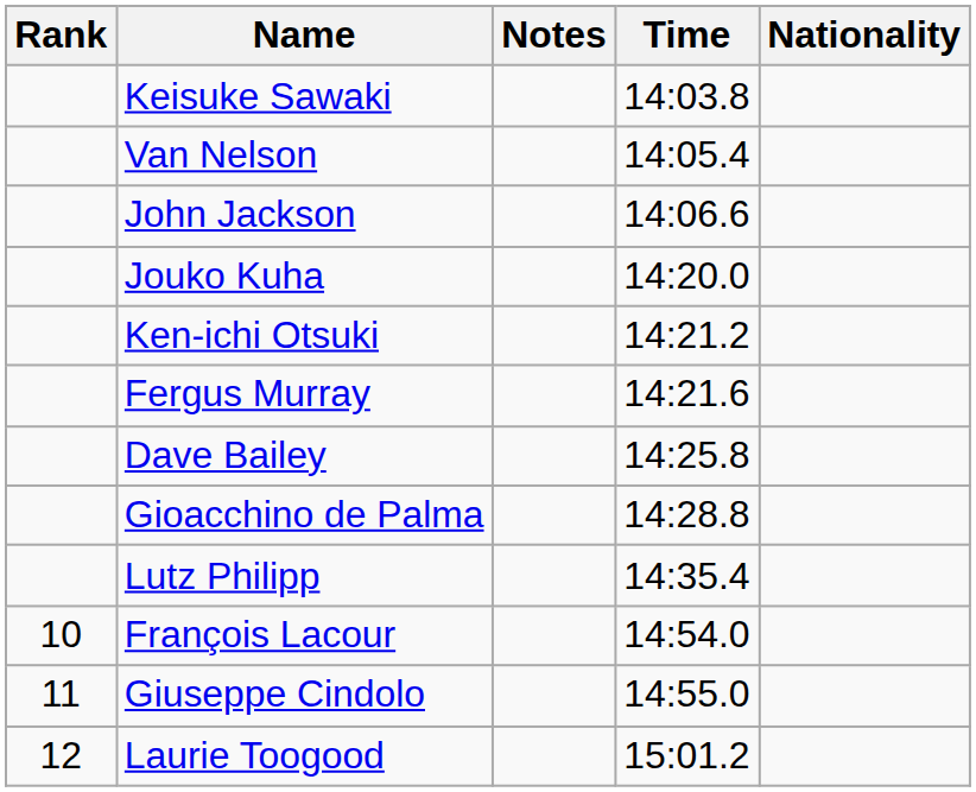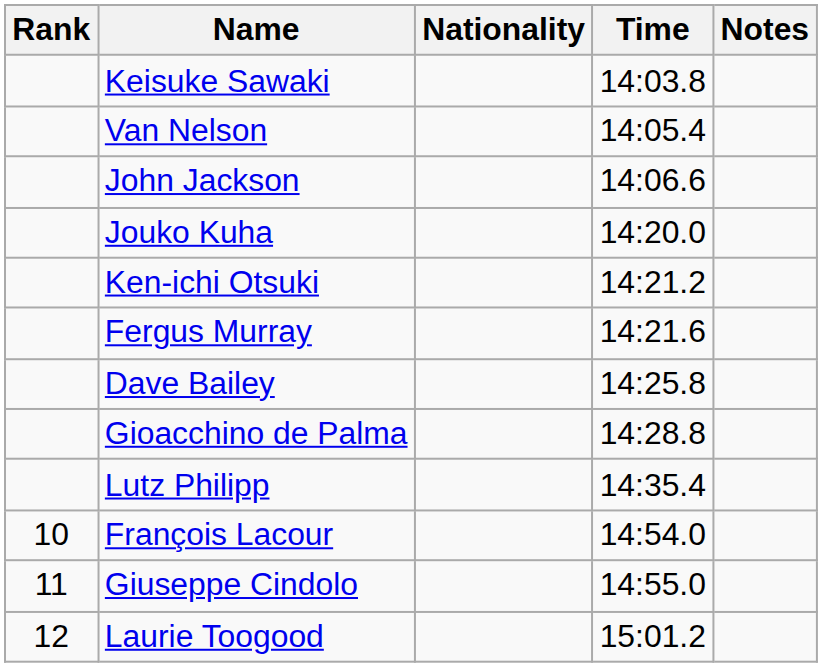columns swapped: Nationality <-> Notes
